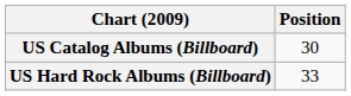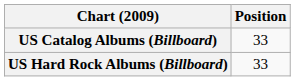US Catalog Albums (Billboard) | Position: 30 -> 33
